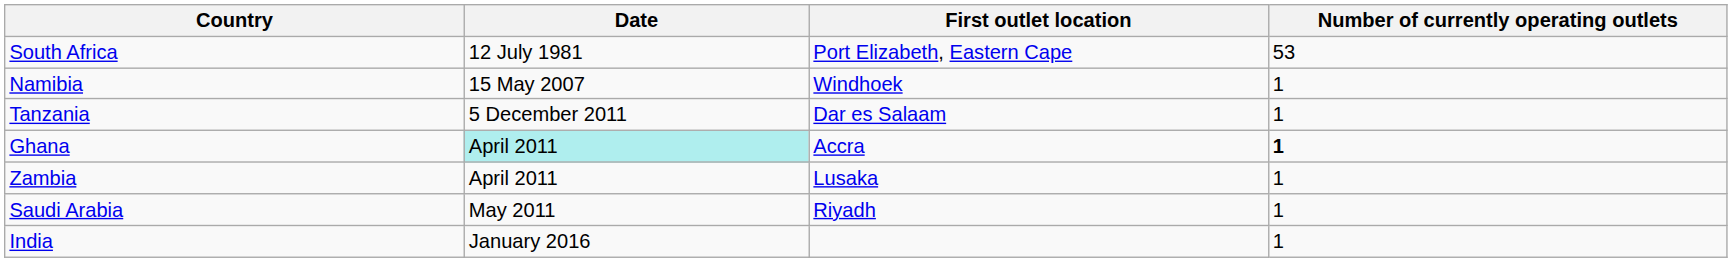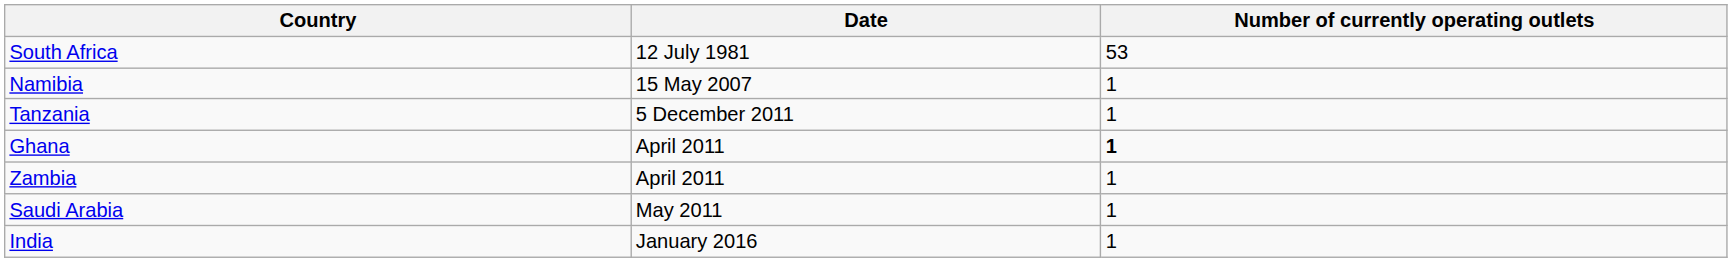- column: First outlet location | Port Elizabeth, Eastern Cape | Windhoek | Dar es Salaam | Accra | Lusaka | Riyadh
Ghana | Date: paleturquoise background -> no background
